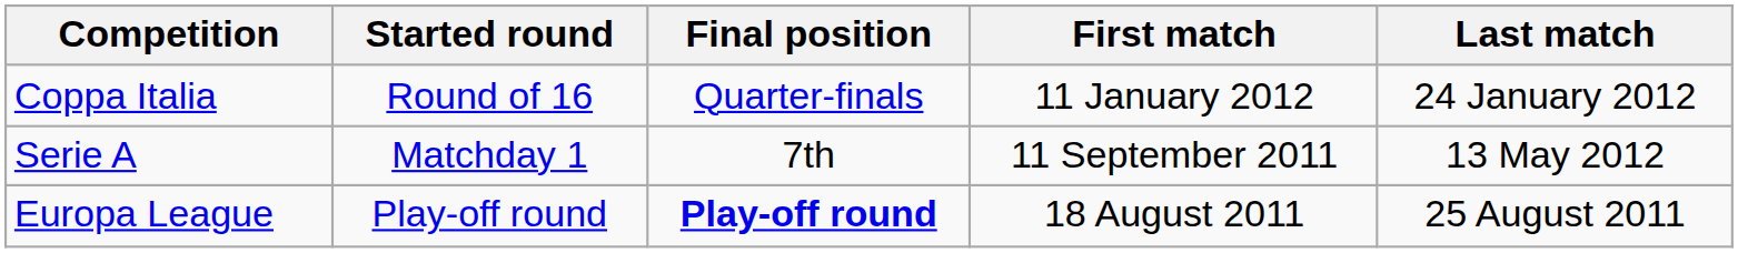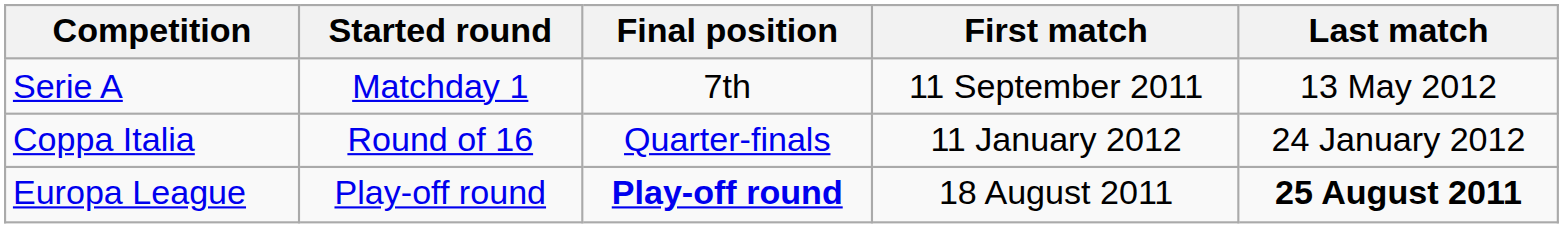rows swapped: Serie A <-> Coppa Italia
Europa League | Last match: normal -> bold
